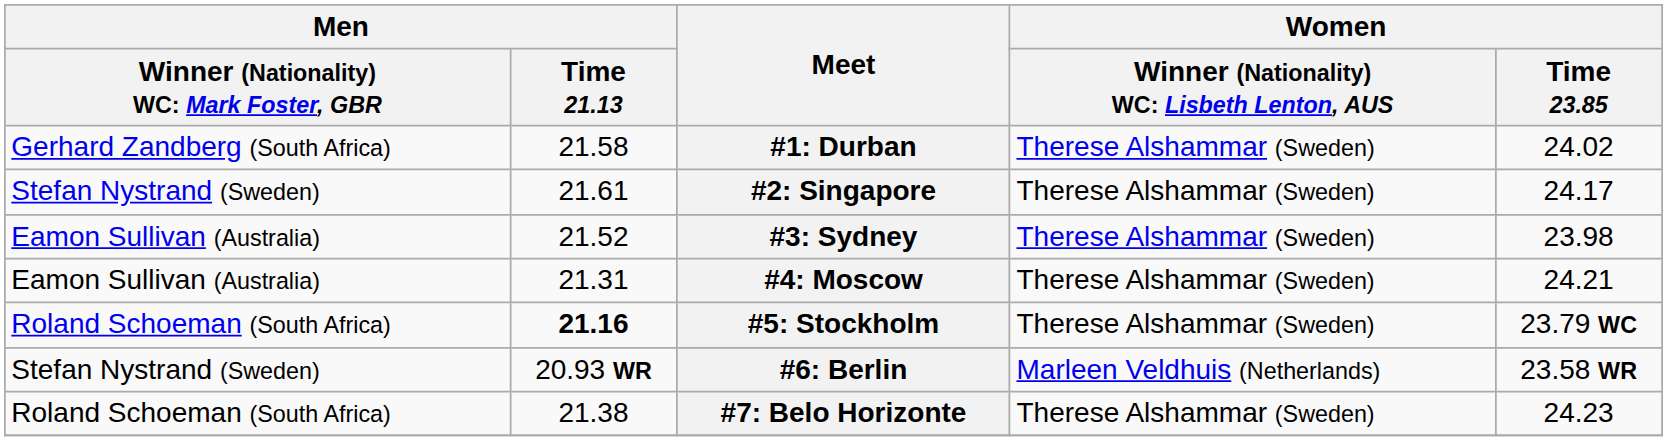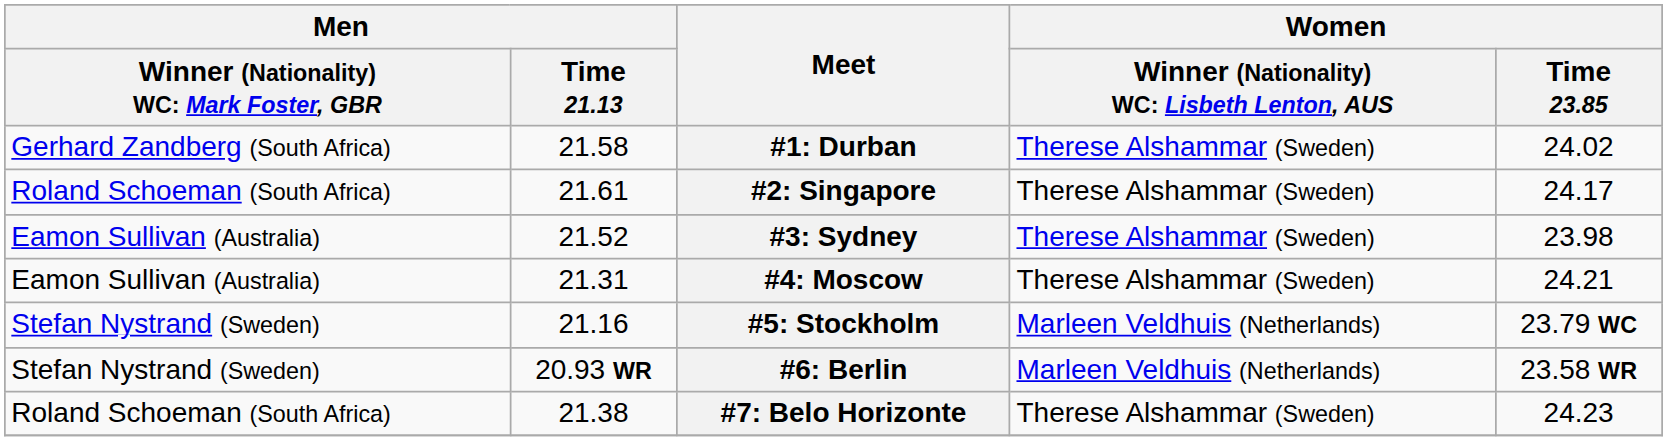#2: Singapore | column 1: Stefan Nystrand (Sweden) -> Roland Schoeman (South Africa)
#5: Stockholm | column 1: Roland Schoeman (South Africa) -> Stefan Nystrand (Sweden)
#5: Stockholm | Men / Time 21.13: bold -> normal
#5: Stockholm | column 4: Therese Alshammar (Sweden) -> Marleen Veldhuis (Netherlands)
